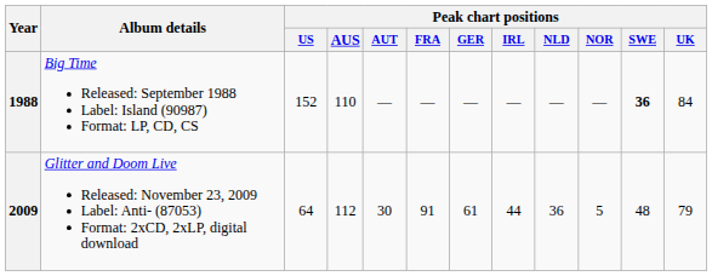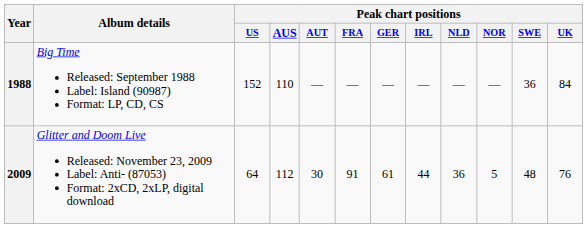1988 | Peak chart positions / SWE: bold -> normal
2009 | Peak chart positions / UK: 79 -> 76
